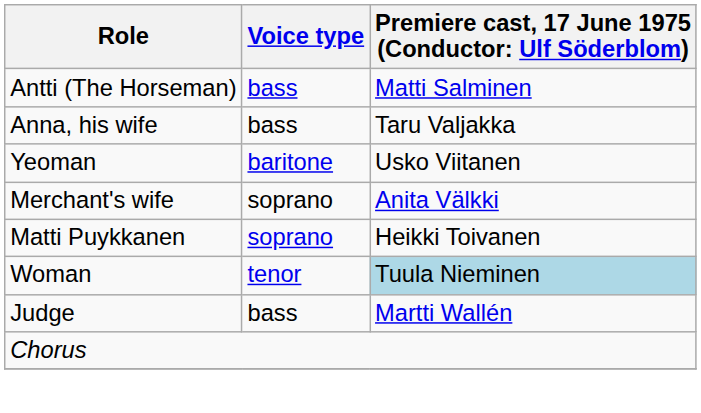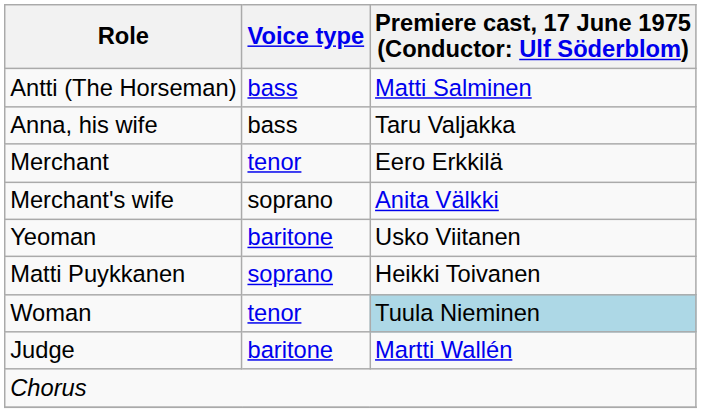+ row: Merchant | tenor | Eero Erkkilä
rows swapped: Merchant's wife <-> Yeoman
Judge | Voice type: bass -> baritone
